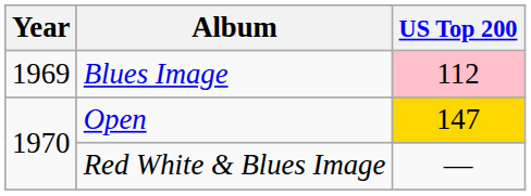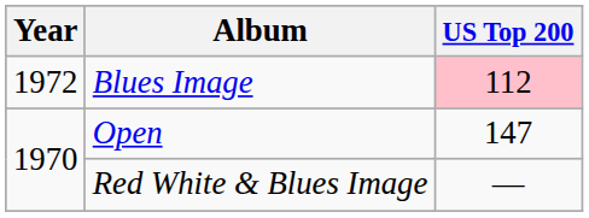Blues Image | Year: 1969 -> 1972
Open | US Top 200: gold background -> no background
